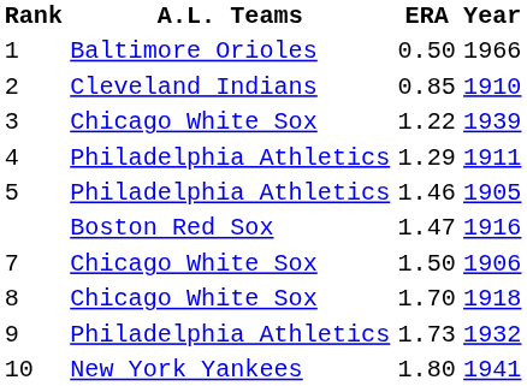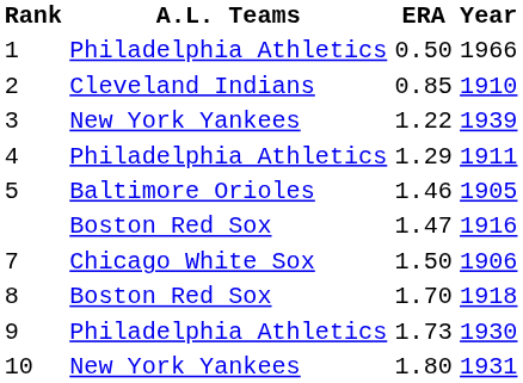1 | A.L. Teams: Baltimore Orioles -> Philadelphia Athletics
3 | A.L. Teams: Chicago White Sox -> New York Yankees
5 | A.L. Teams: Philadelphia Athletics -> Baltimore Orioles
8 | A.L. Teams: Chicago White Sox -> Boston Red Sox
9 | Year: 1932 -> 1930
10 | Year: 1941 -> 1931
